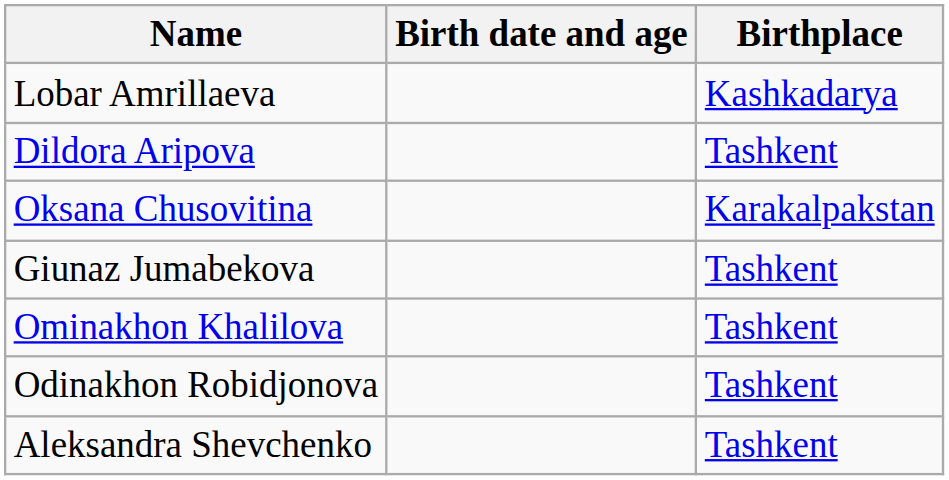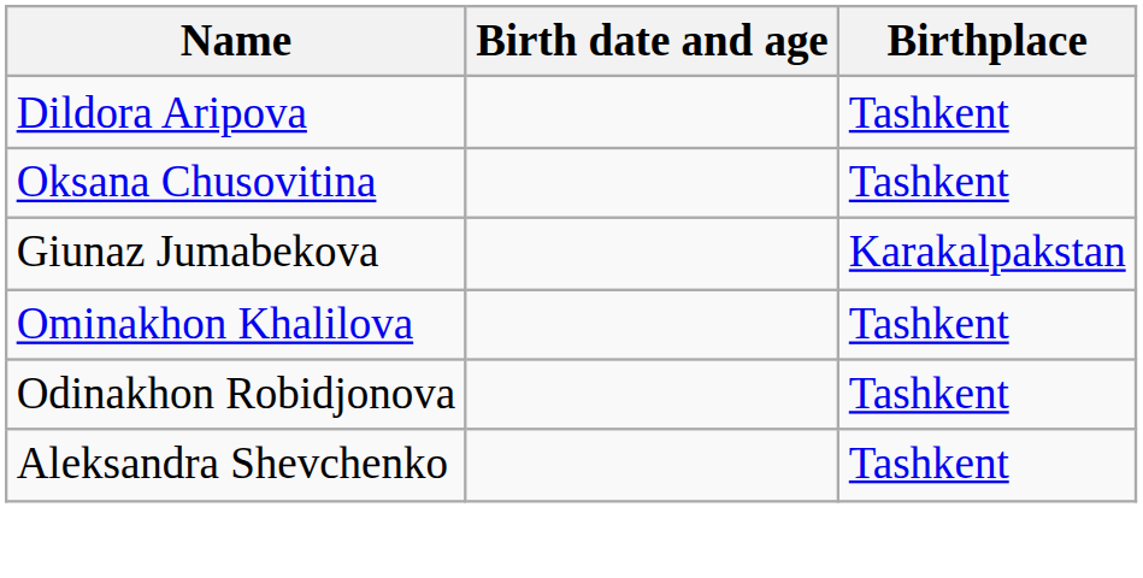- row: Lobar Amrillaeva | Kashkadarya
Oksana Chusovitina | Birthplace: Karakalpakstan -> Tashkent
Giunaz Jumabekova | Birthplace: Tashkent -> Karakalpakstan
